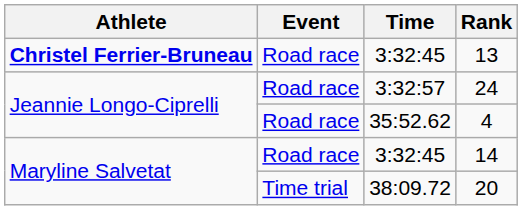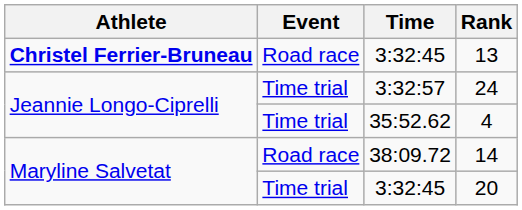24 | Event: Road race -> Time trial
4 | Event: Road race -> Time trial
14 | Time: 3:32:45 -> 38:09.72
20 | Time: 38:09.72 -> 3:32:45
